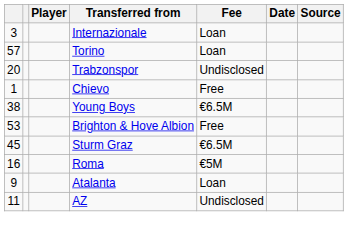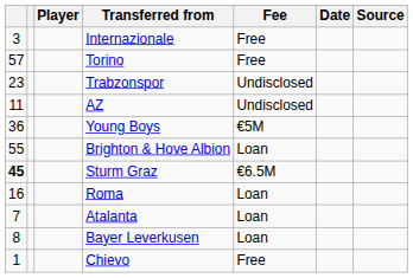Internazionale | Fee: Loan -> Free
Torino | Fee: Loan -> Free
Trabzonspor | column 1: 20 -> 23
rows swapped: Chievo <-> AZ
Young Boys | column 1: 38 -> 36
Young Boys | Fee: €6.5M -> €5M
Brighton & Hove Albion | column 1: 53 -> 55
Brighton & Hove Albion | Fee: Free -> Loan
Sturm Graz | column 1: normal -> bold
Roma | Fee: €5M -> Loan
Atalanta | column 1: 9 -> 7
+ row: 8 | Bayer Leverkusen | Loan
